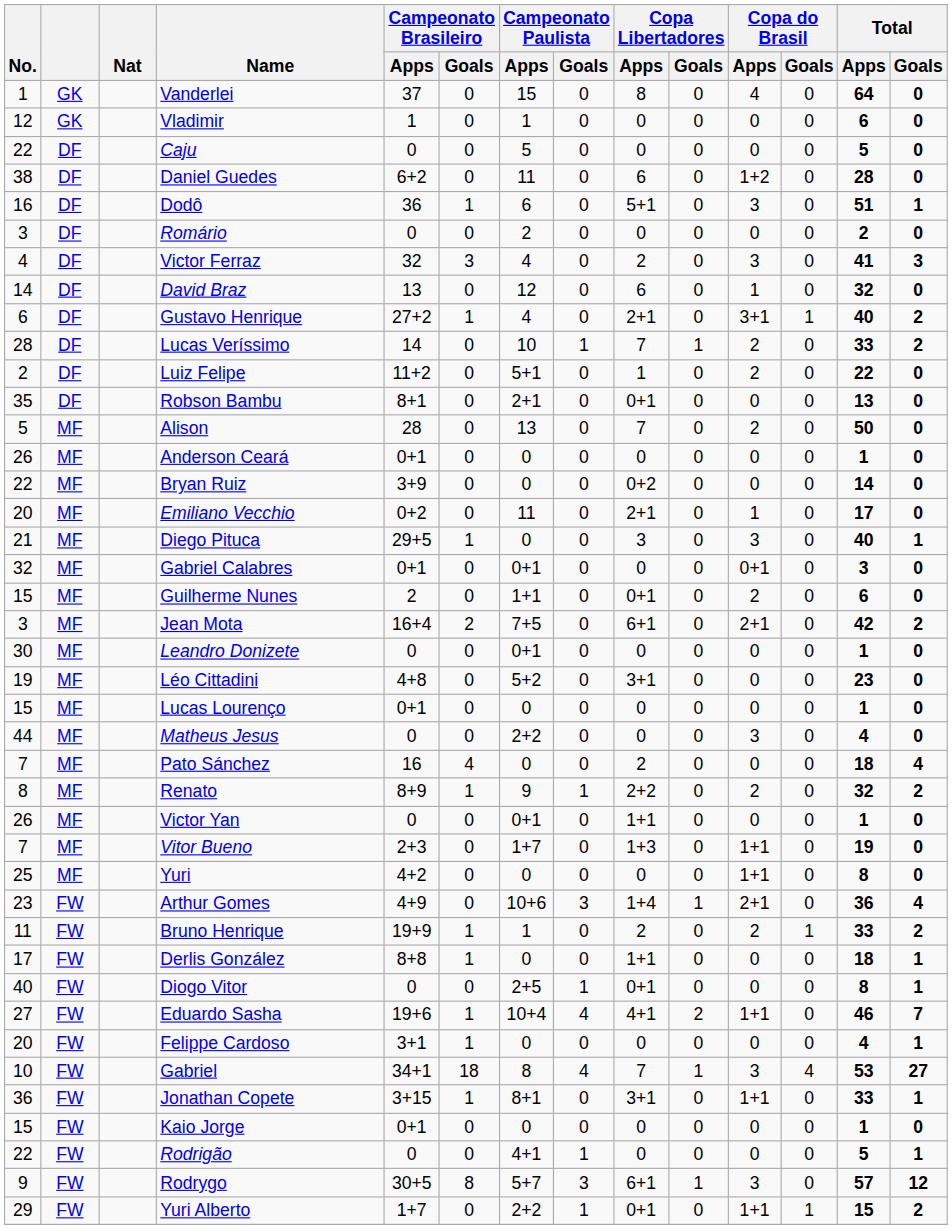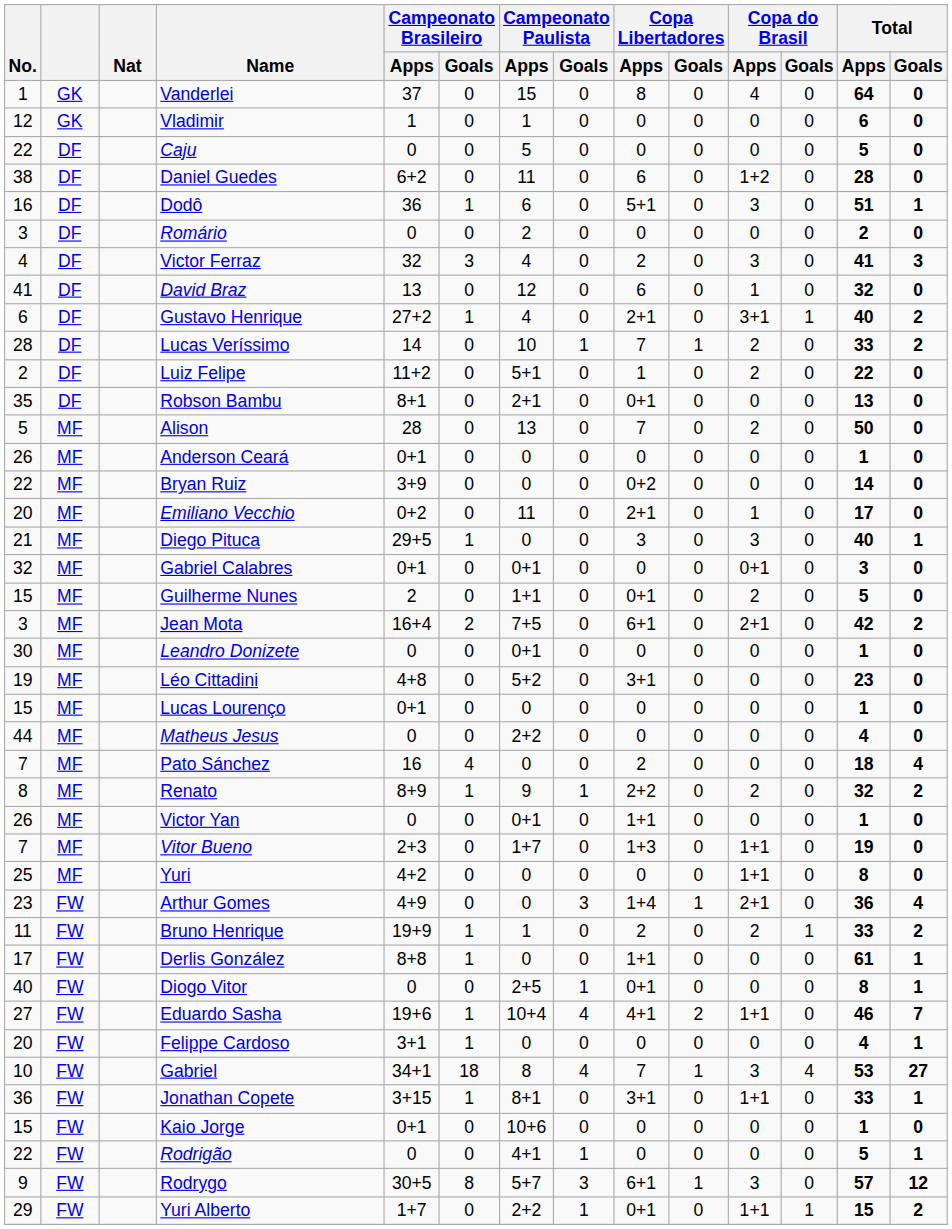David Braz | No.: 14 -> 41
Guilherme Nunes | Total / Apps: 6 -> 5
Matheus Jesus | Copa do Brasil / Apps: 3 -> 0
Arthur Gomes | Campeonato Paulista / Apps: 10+6 -> 0
Derlis González | Total / Apps: 18 -> 61
Kaio Jorge | Campeonato Paulista / Apps: 0 -> 10+6
